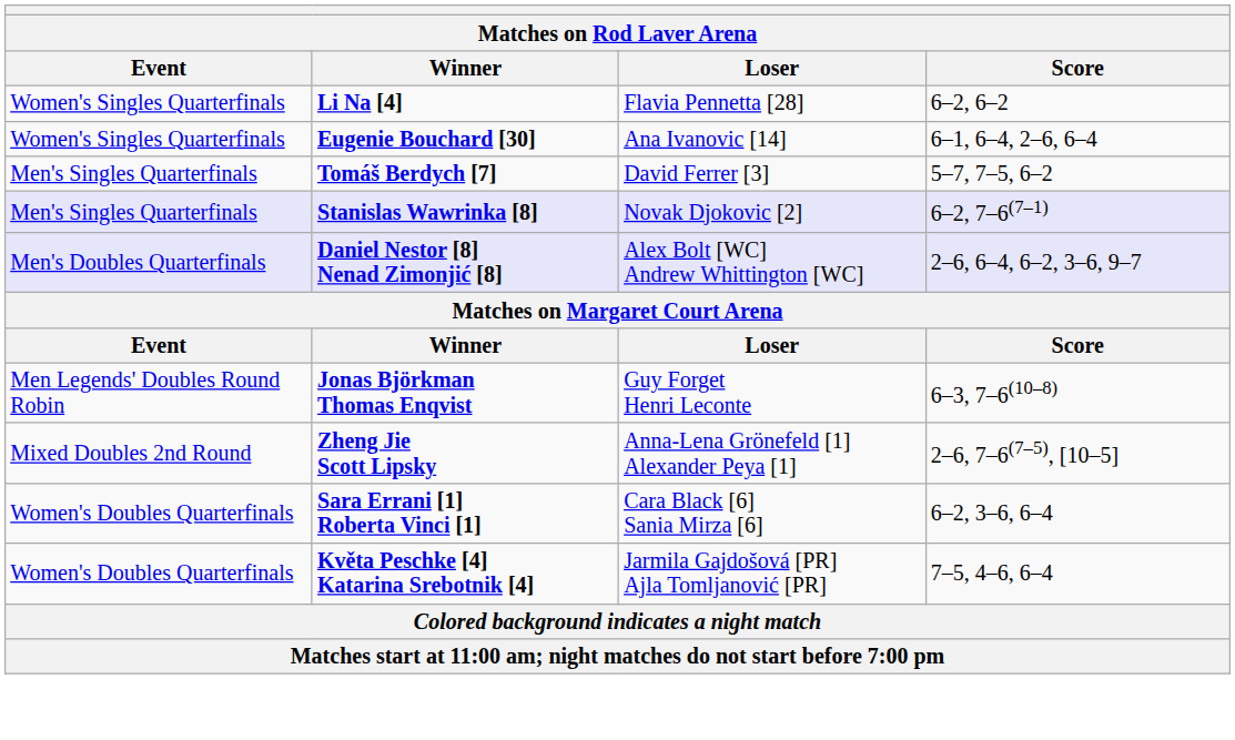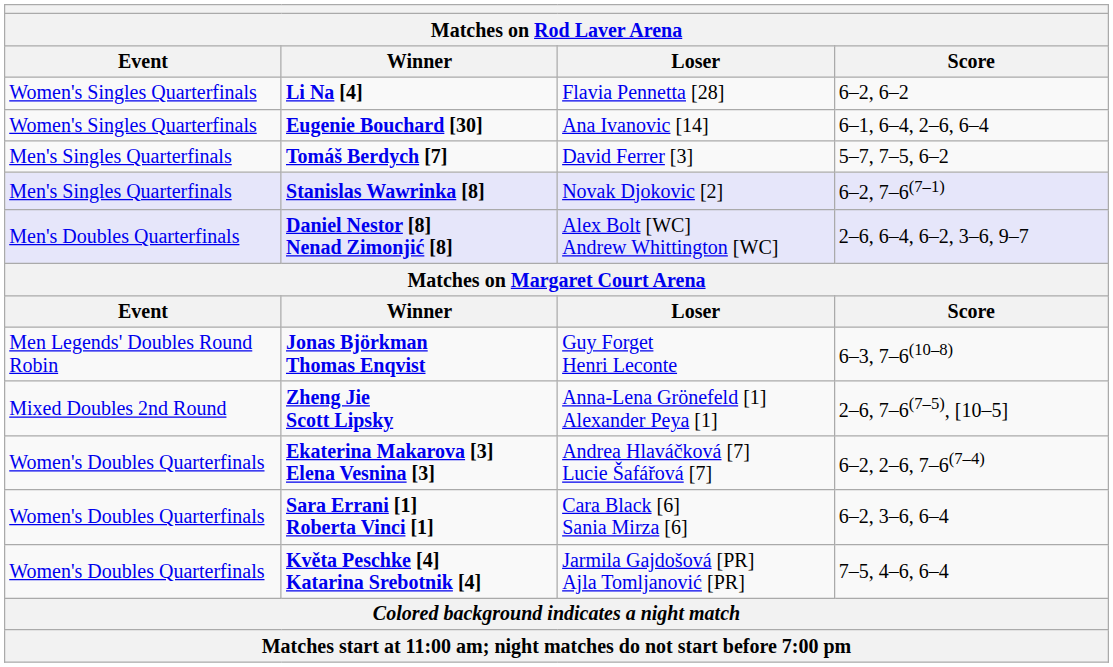+ row: Women's Doubles Quarterfinals | Ekaterina Makarova [3] Elena Vesnina [3] | Andrea Hlaváčková [7] Lucie Šafářová [7] | 6–2, 2–6, 7–6(7–4)
